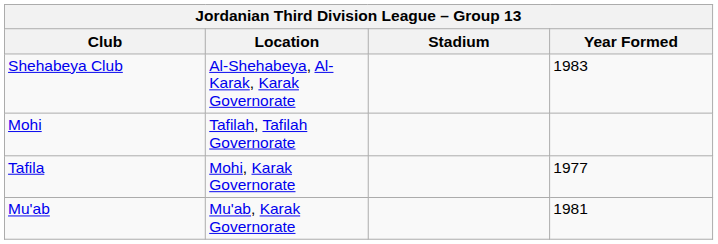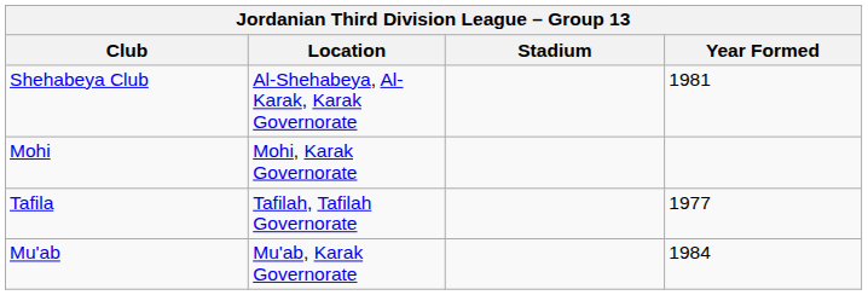Shehabeya Club | Year Formed: 1983 -> 1981
Mohi | Location: Tafilah, Tafilah Governorate -> Mohi, Karak Governorate
Tafila | Location: Mohi, Karak Governorate -> Tafilah, Tafilah Governorate
Mu'ab | Year Formed: 1981 -> 1984
